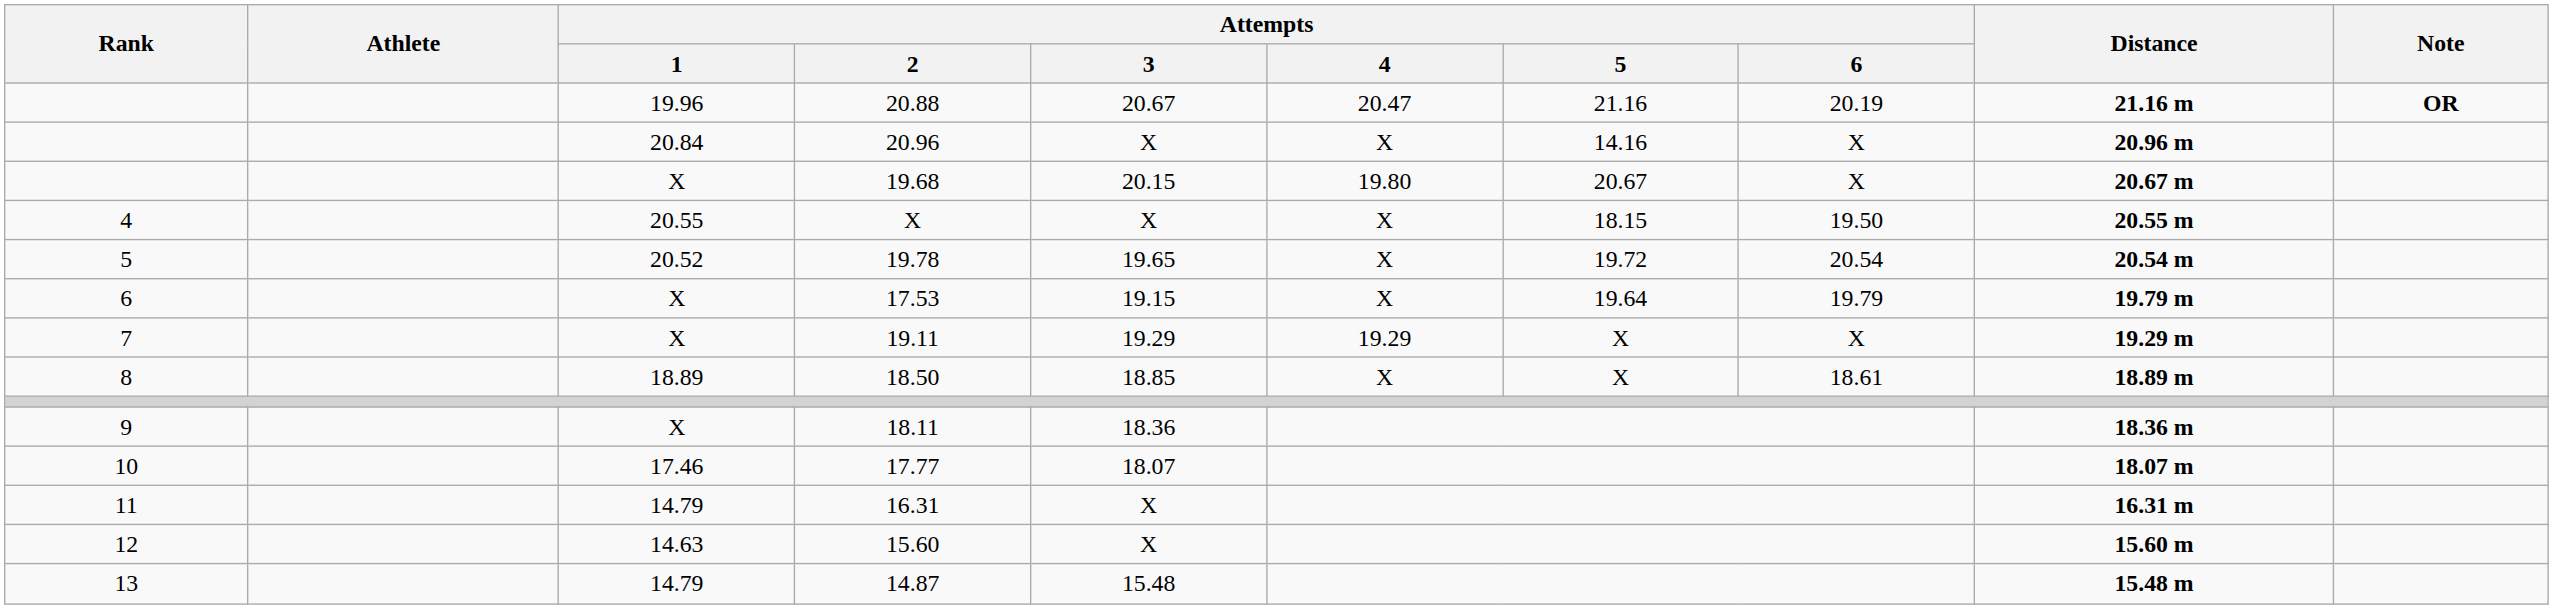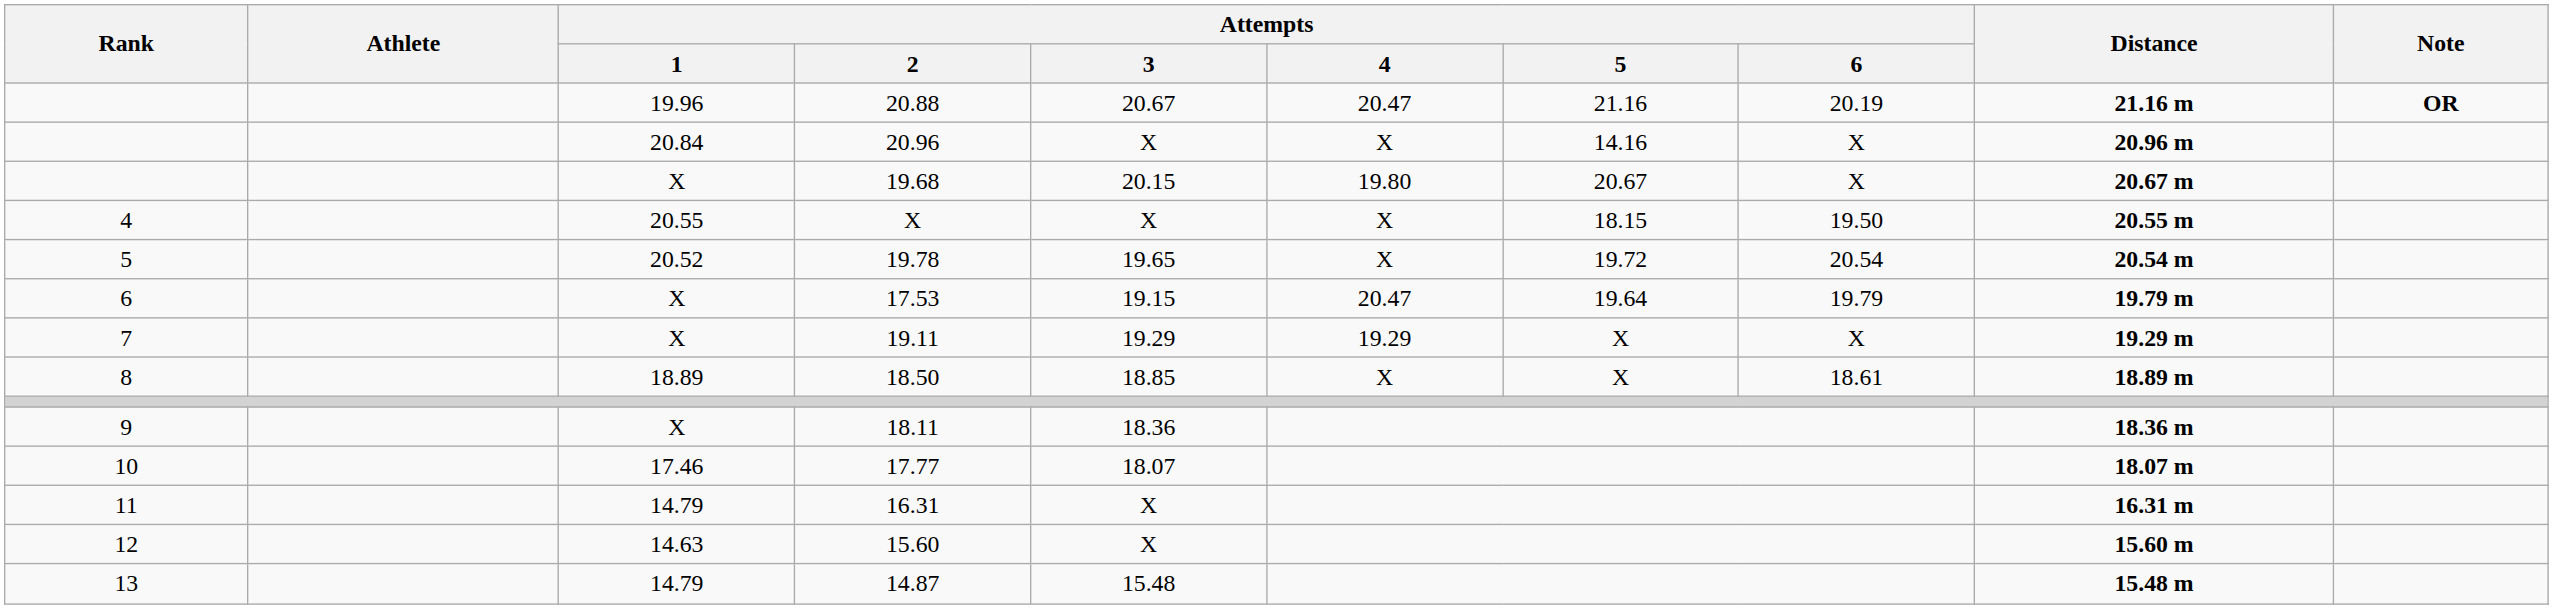17.53 | Attempts / 4: X -> 20.47
